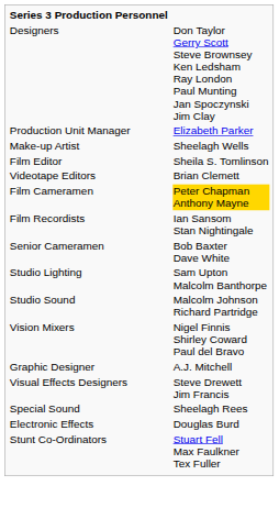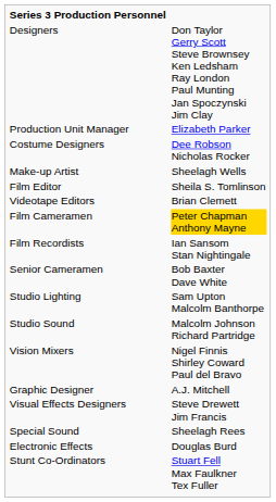+ row: Costume Designers | Dee Robson Nicholas Rocker
